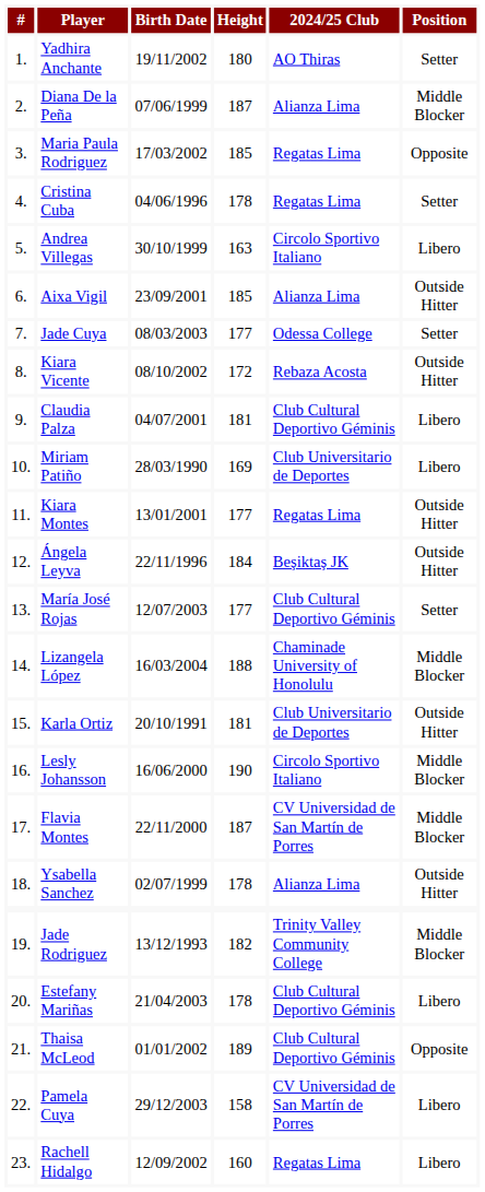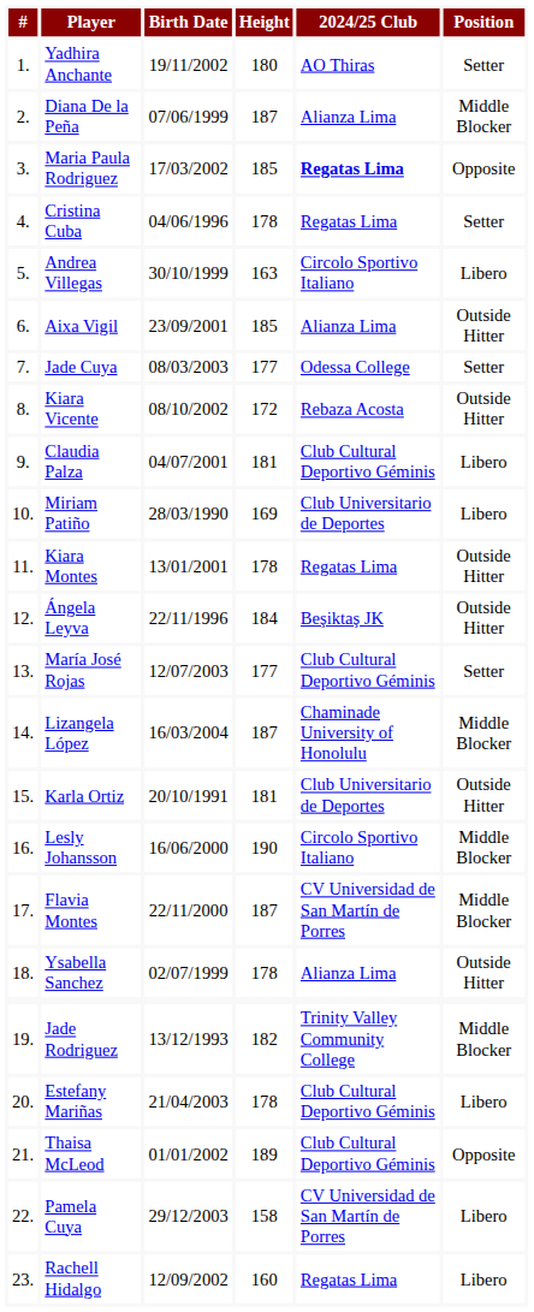Maria Paula Rodriguez | 2024/25 Club: normal -> bold
Kiara Montes | Height: 177 -> 178
Lizangela López | Height: 188 -> 187
